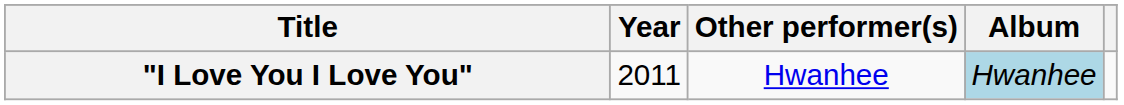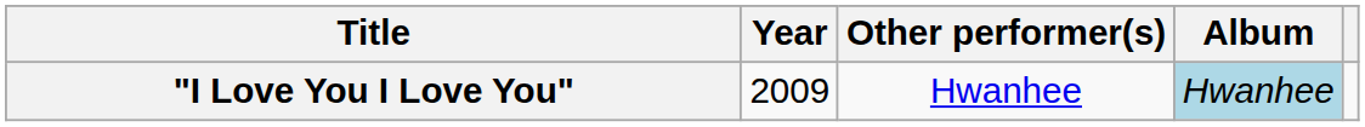"I Love You I Love You" | Year: 2011 -> 2009
